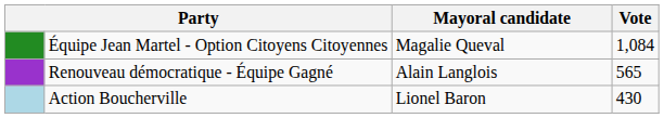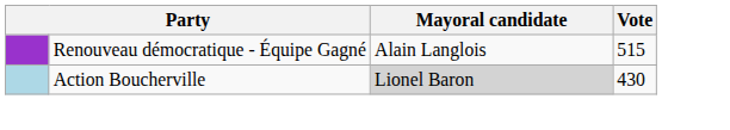- row: Équipe Jean Martel - Option Citoyens Citoyennes | Magalie Queval | 1,084
Renouveau démocratique - Équipe Gagné | Vote: 565 -> 515
Action Boucherville | Mayoral candidate: no background -> lightgrey background
